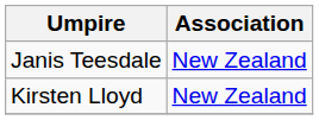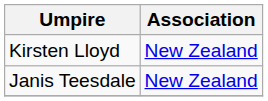rows swapped: Kirsten Lloyd <-> Janis Teesdale
